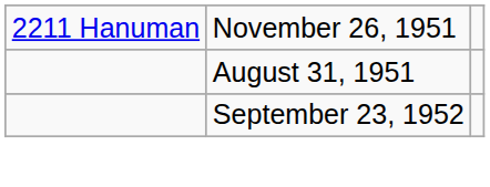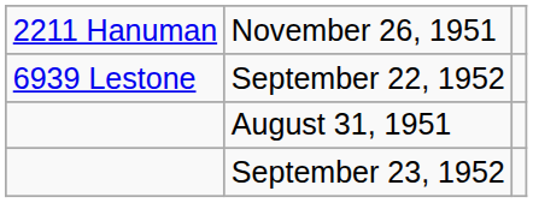+ row: 6939 Lestone | September 22, 1952
